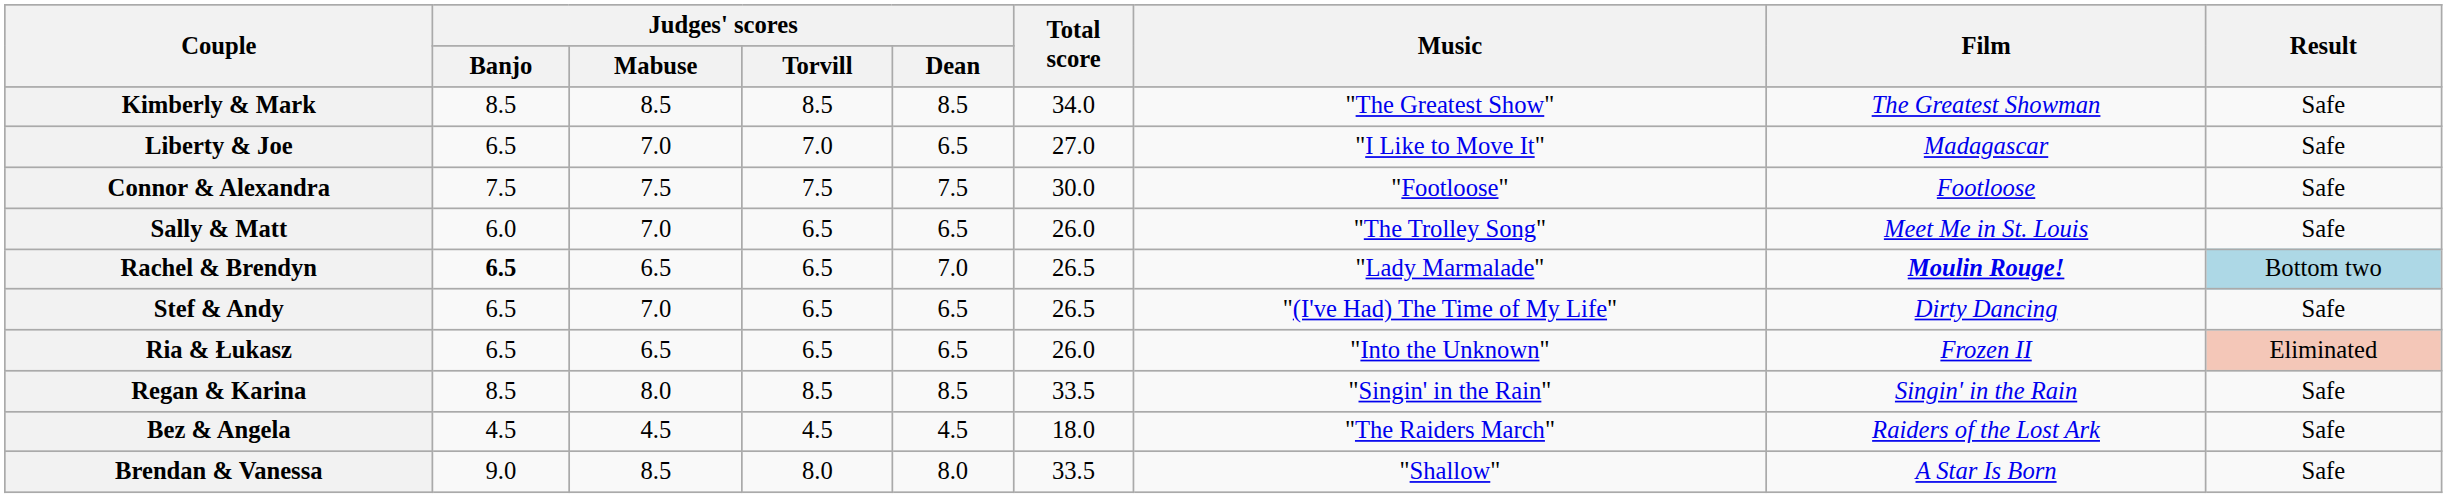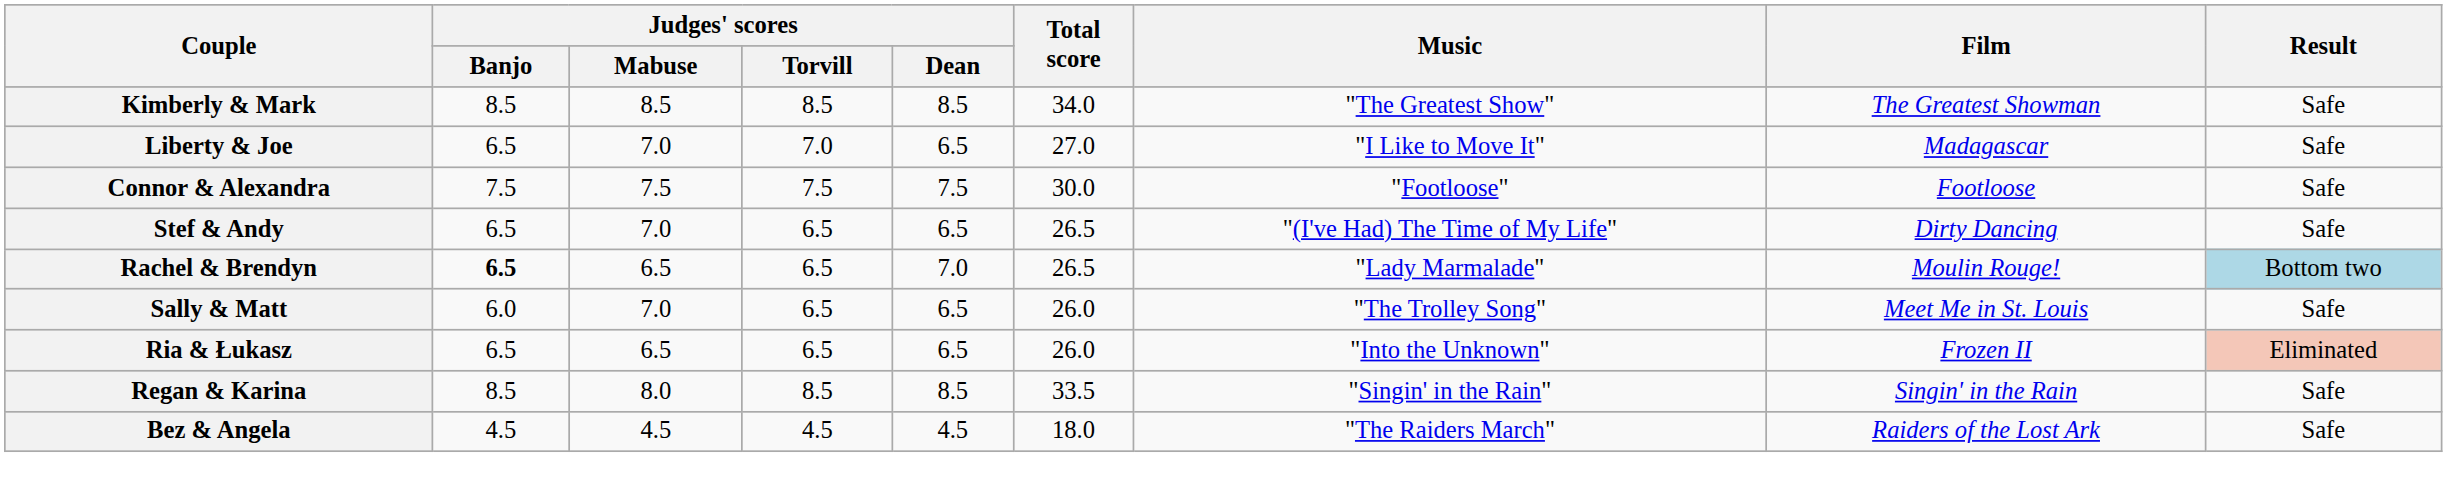rows swapped: Stef & Andy <-> Sally & Matt
Rachel & Brendyn | Film: bold -> normal
- row: Brendan & Vanessa | 9.0 | 8.5 | 8.0 | 8.0 | 33.5 | "Shallow" | A Star Is Born | Safe
